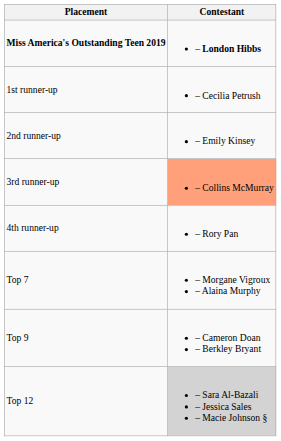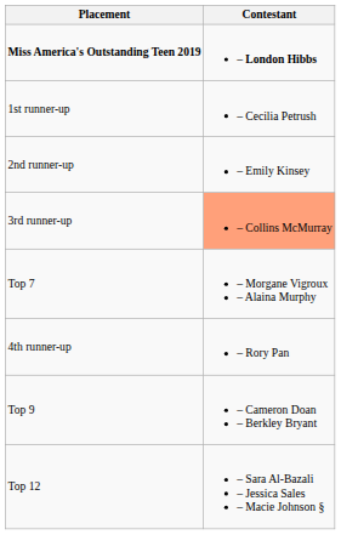rows swapped: 4th runner-up <-> Top 7
Top 12 | Contestant: lightgrey background -> no background
